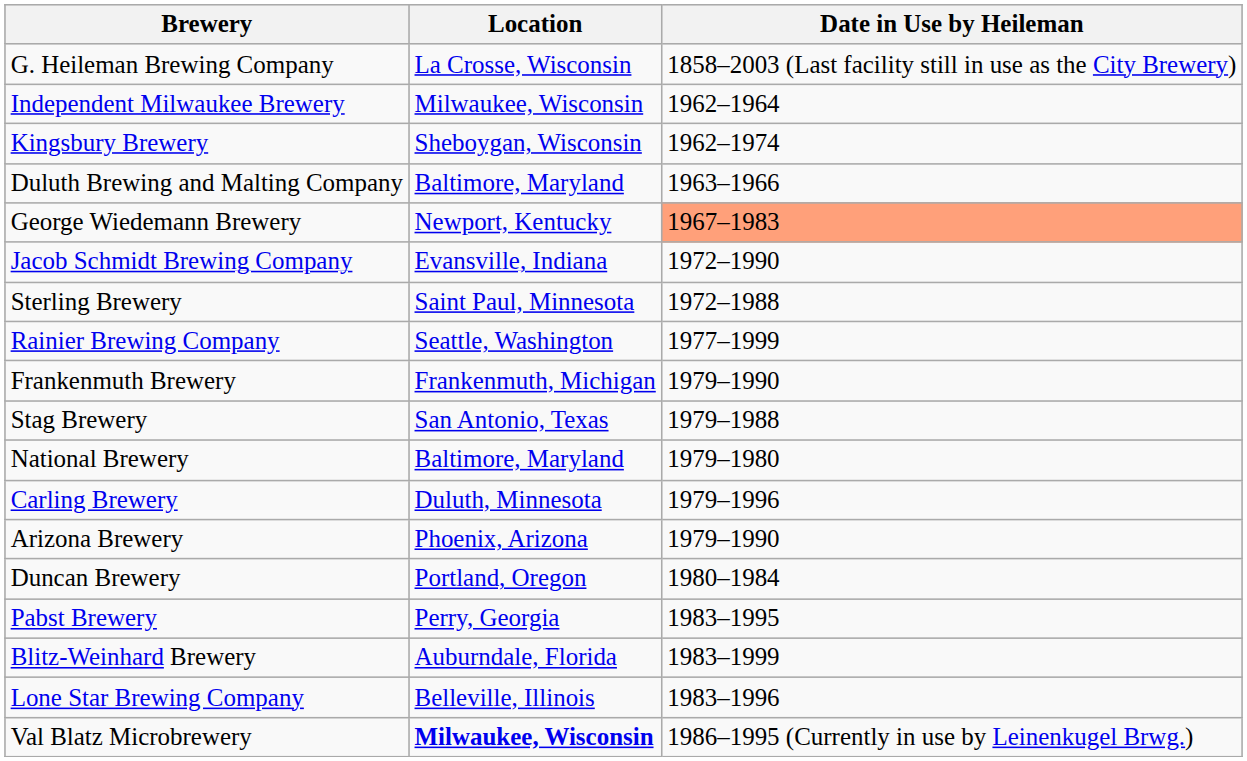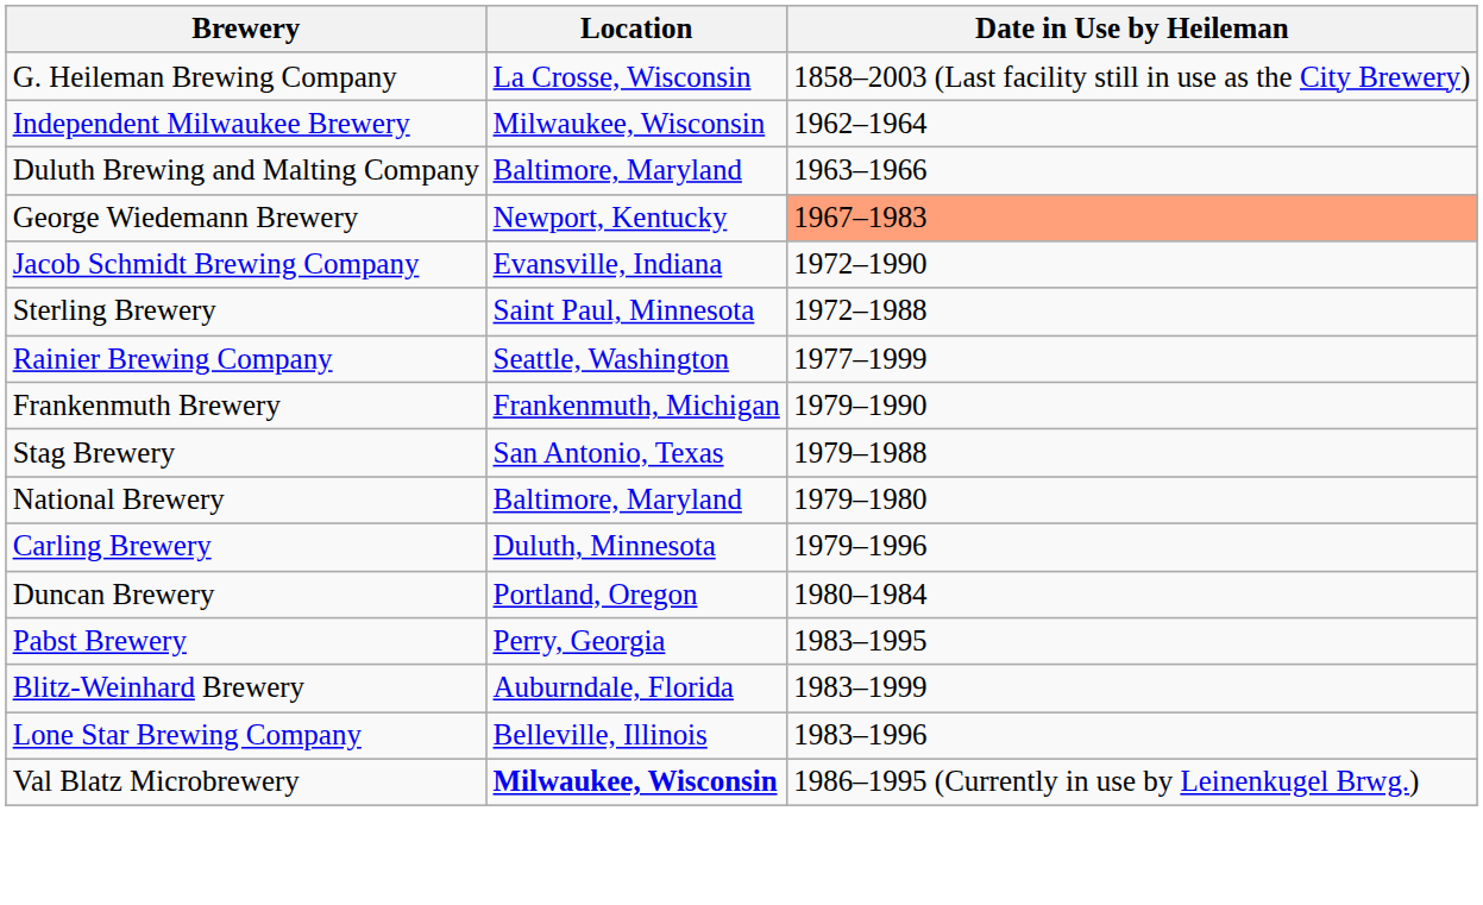- row: Kingsbury Brewery | Sheboygan, Wisconsin | 1962–1974
- row: Arizona Brewery | Phoenix, Arizona | 1979–1990
